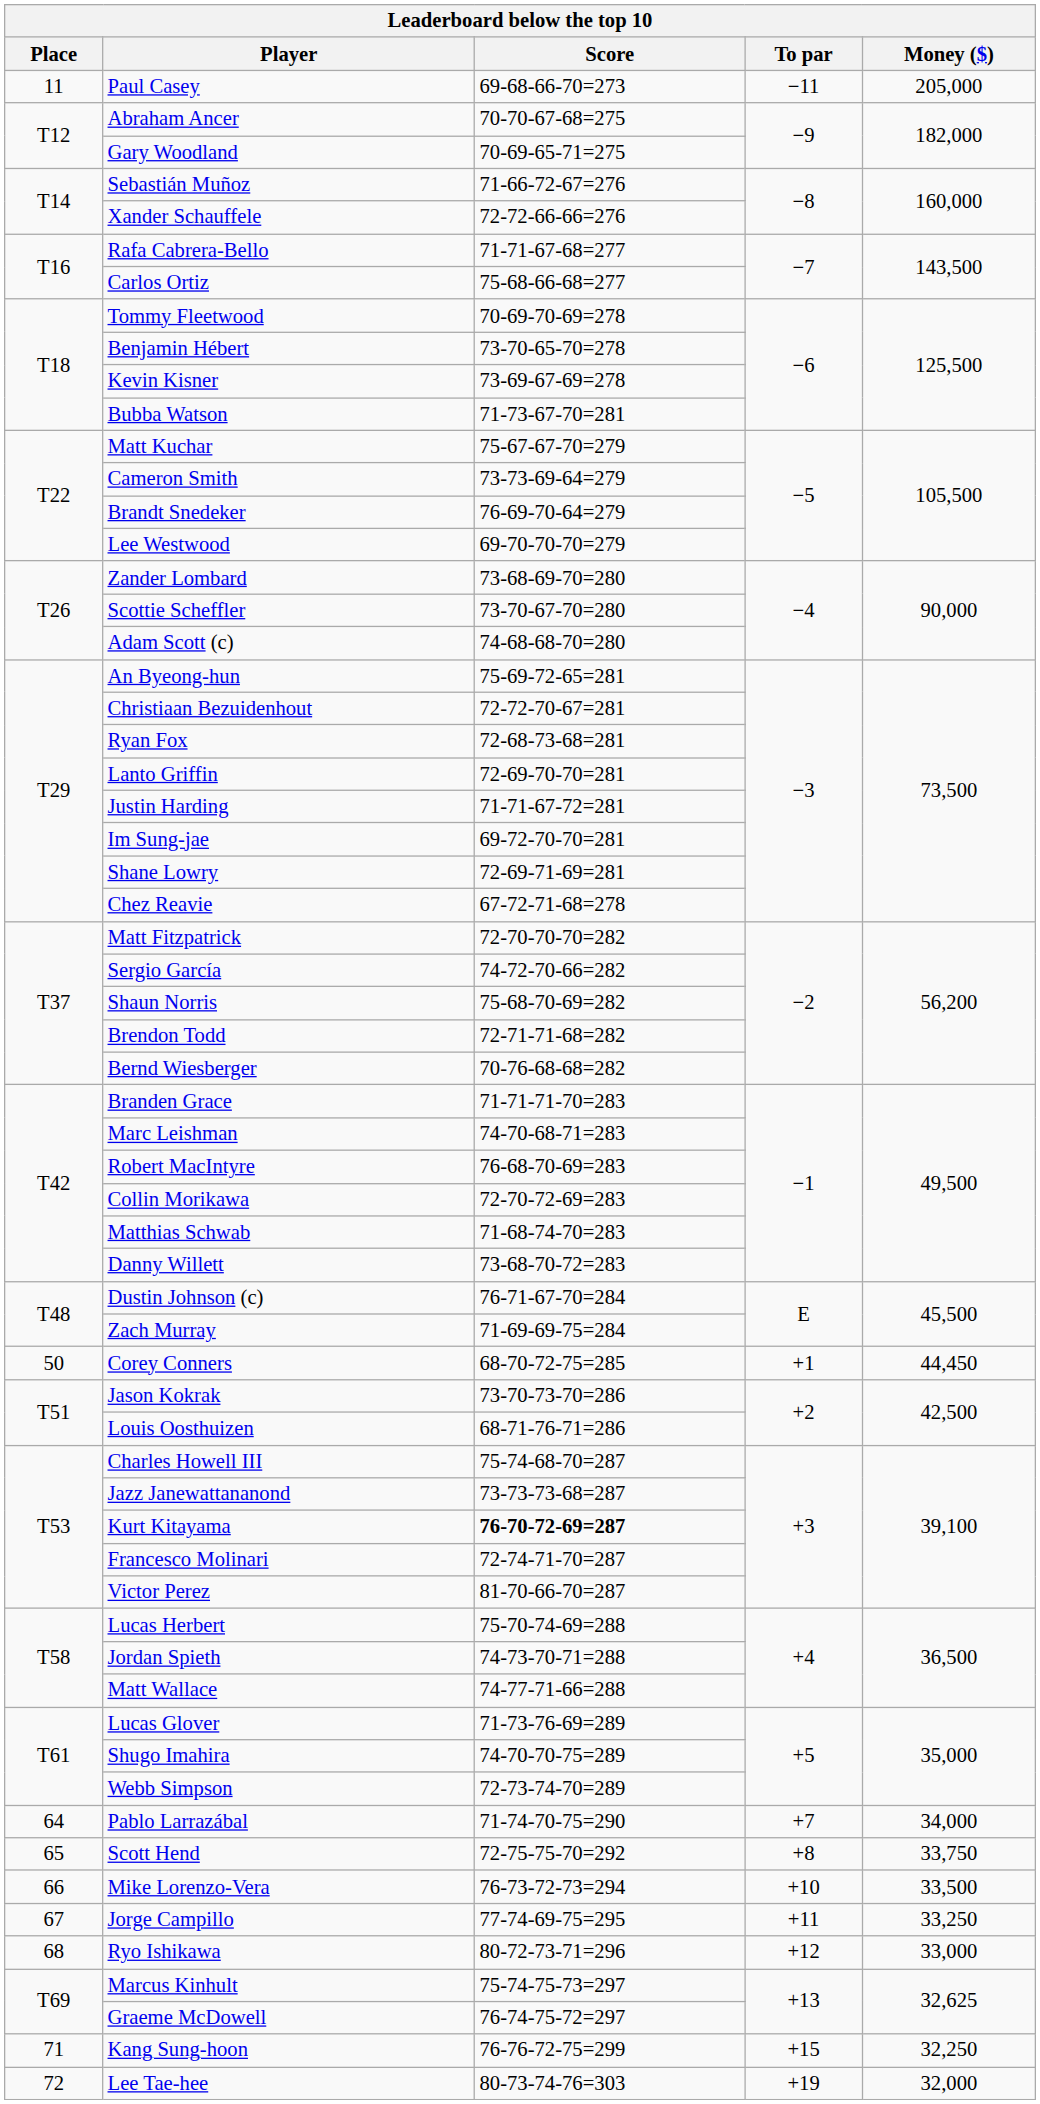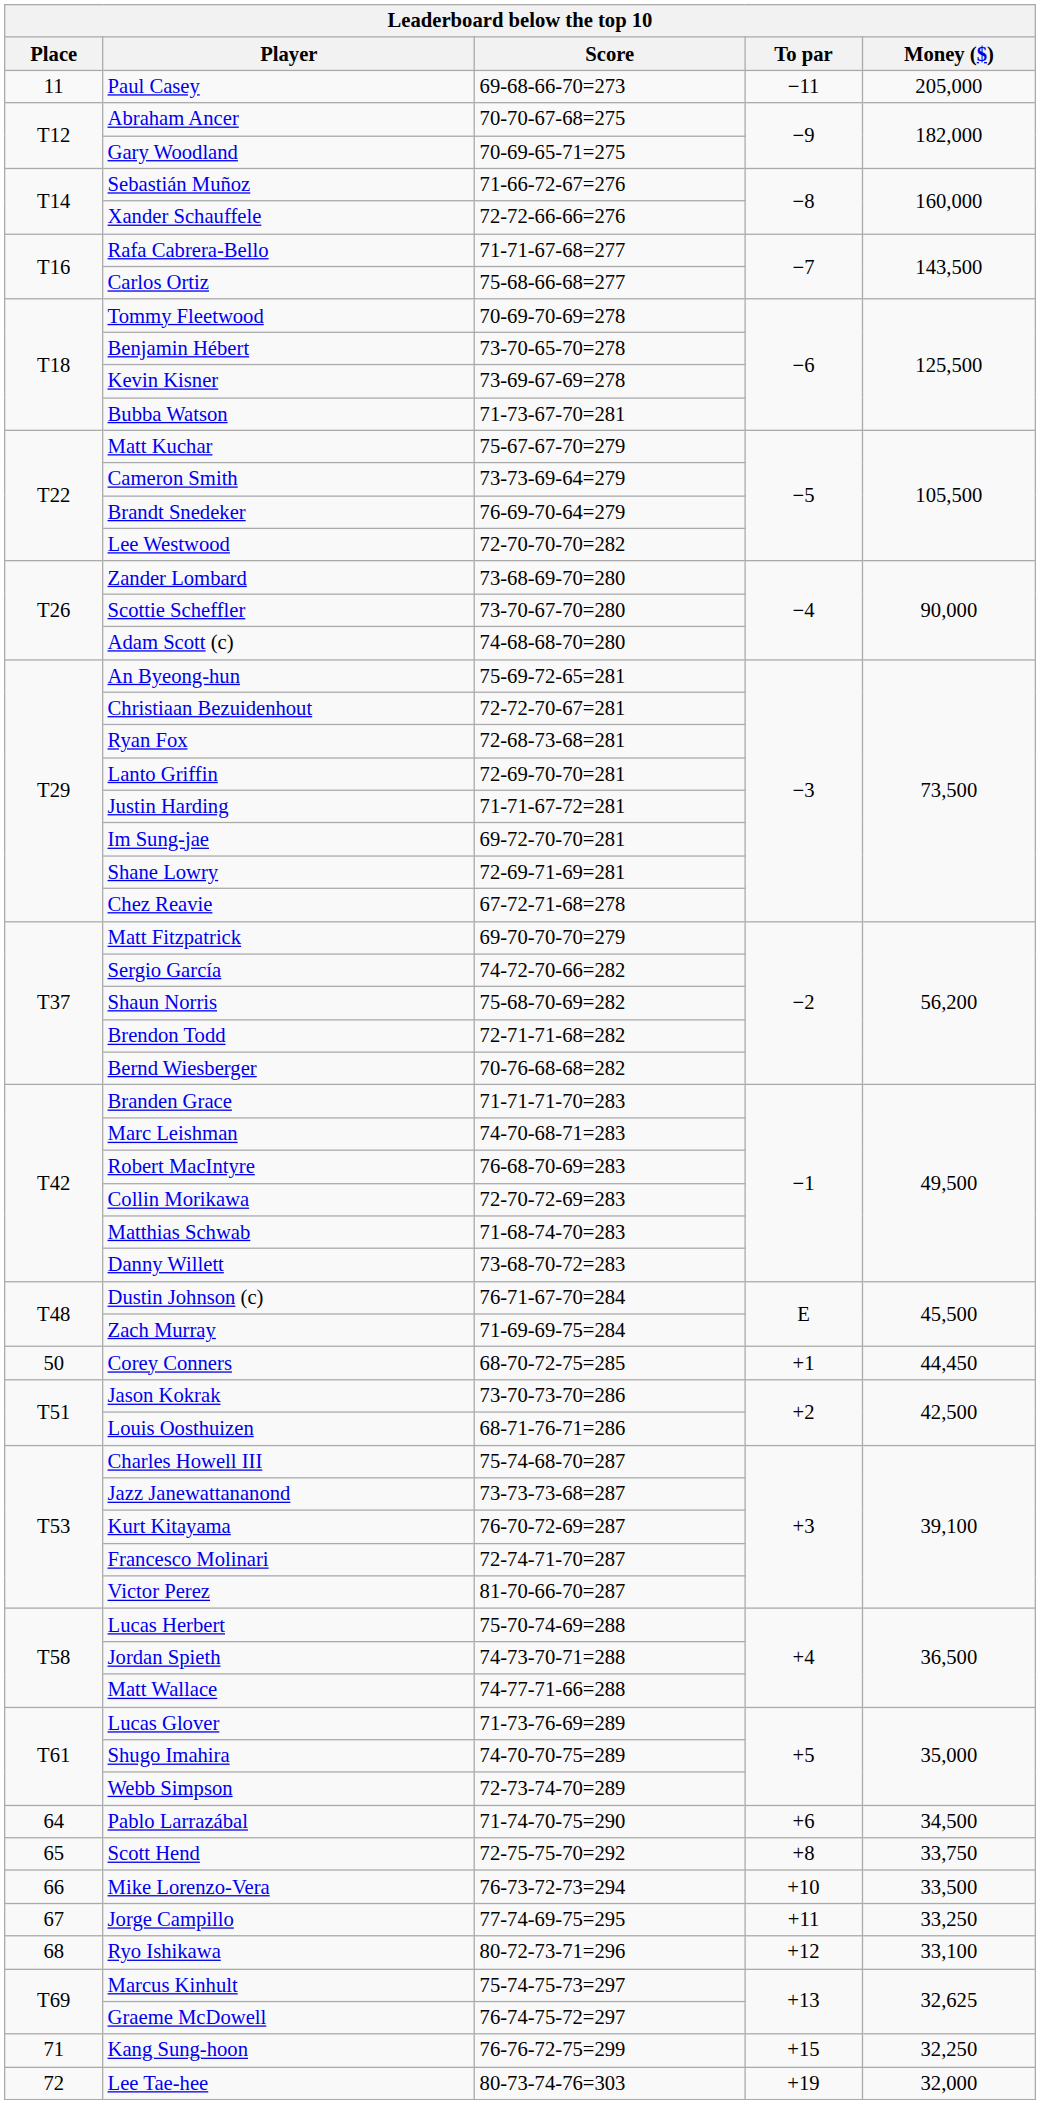Lee Westwood | Score: 69-70-70-70=279 -> 72-70-70-70=282
Matt Fitzpatrick | Score: 72-70-70-70=282 -> 69-70-70-70=279
Kurt Kitayama | Score: bold -> normal
Pablo Larrazábal | To par: +7 -> +6
Pablo Larrazábal | Money ($): 34,000 -> 34,500
Ryo Ishikawa | Money ($): 33,000 -> 33,100
